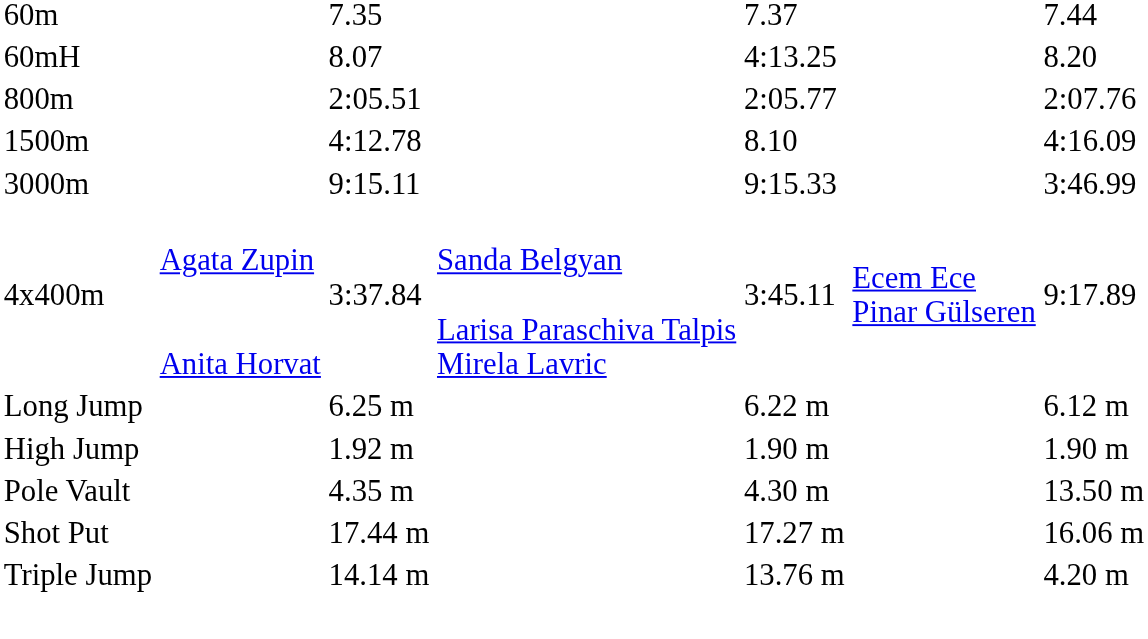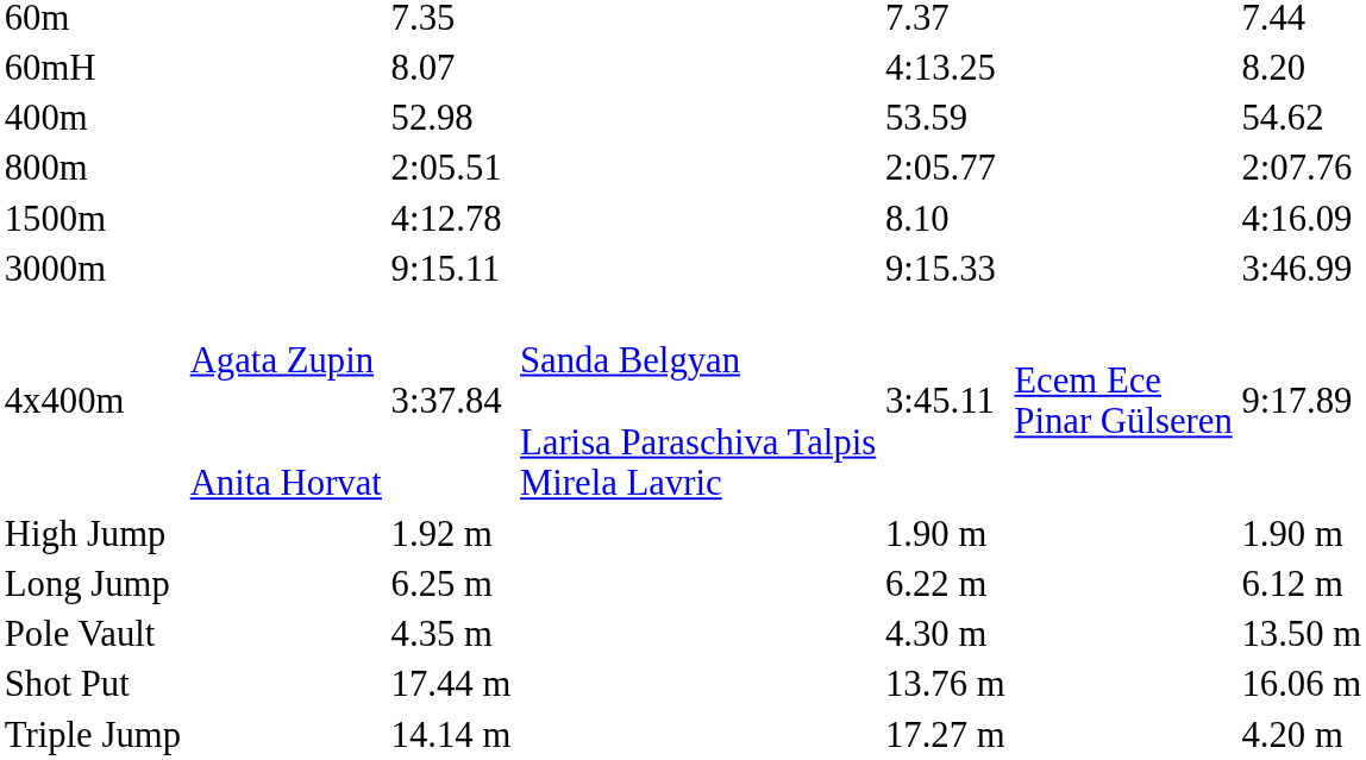+ row: 400m | 52.98 | 53.59 | 54.62
rows swapped: High Jump <-> Long Jump
Shot Put | column 5: 17.27 m -> 13.76 m
Triple Jump | column 5: 13.76 m -> 17.27 m
